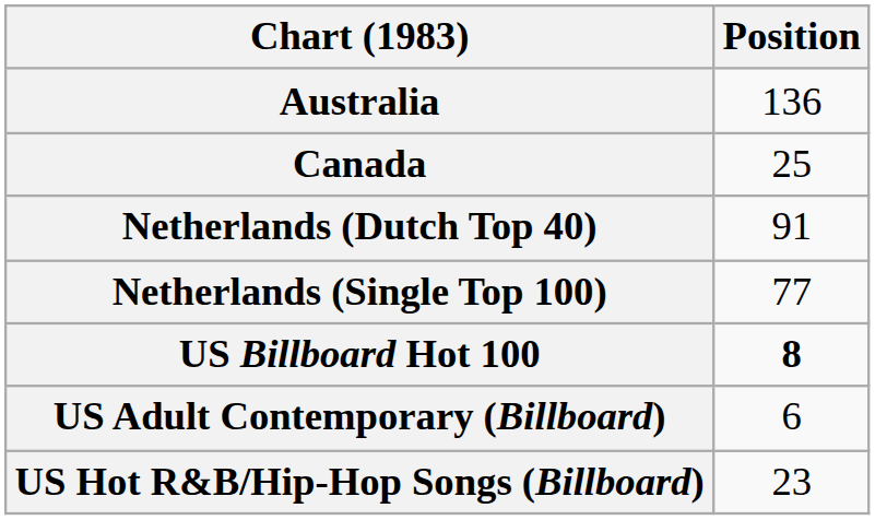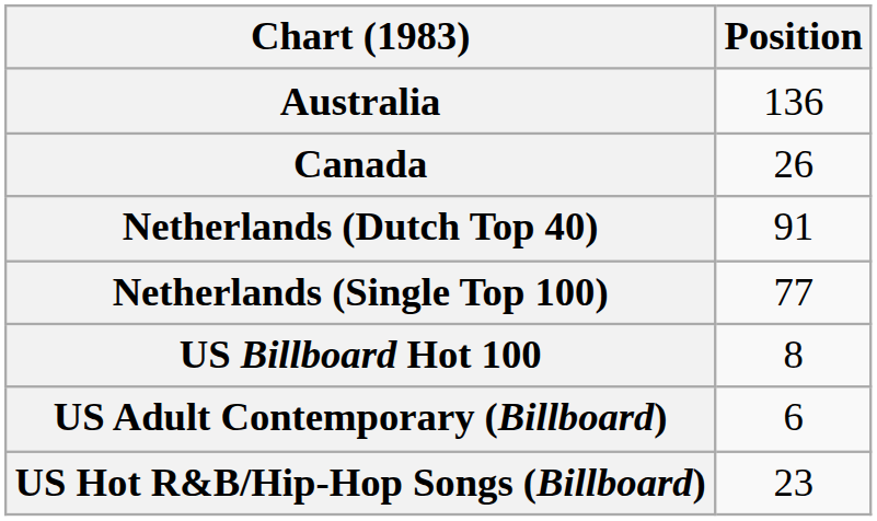Canada | Position: 25 -> 26
US Billboard Hot 100 | Position: bold -> normal
